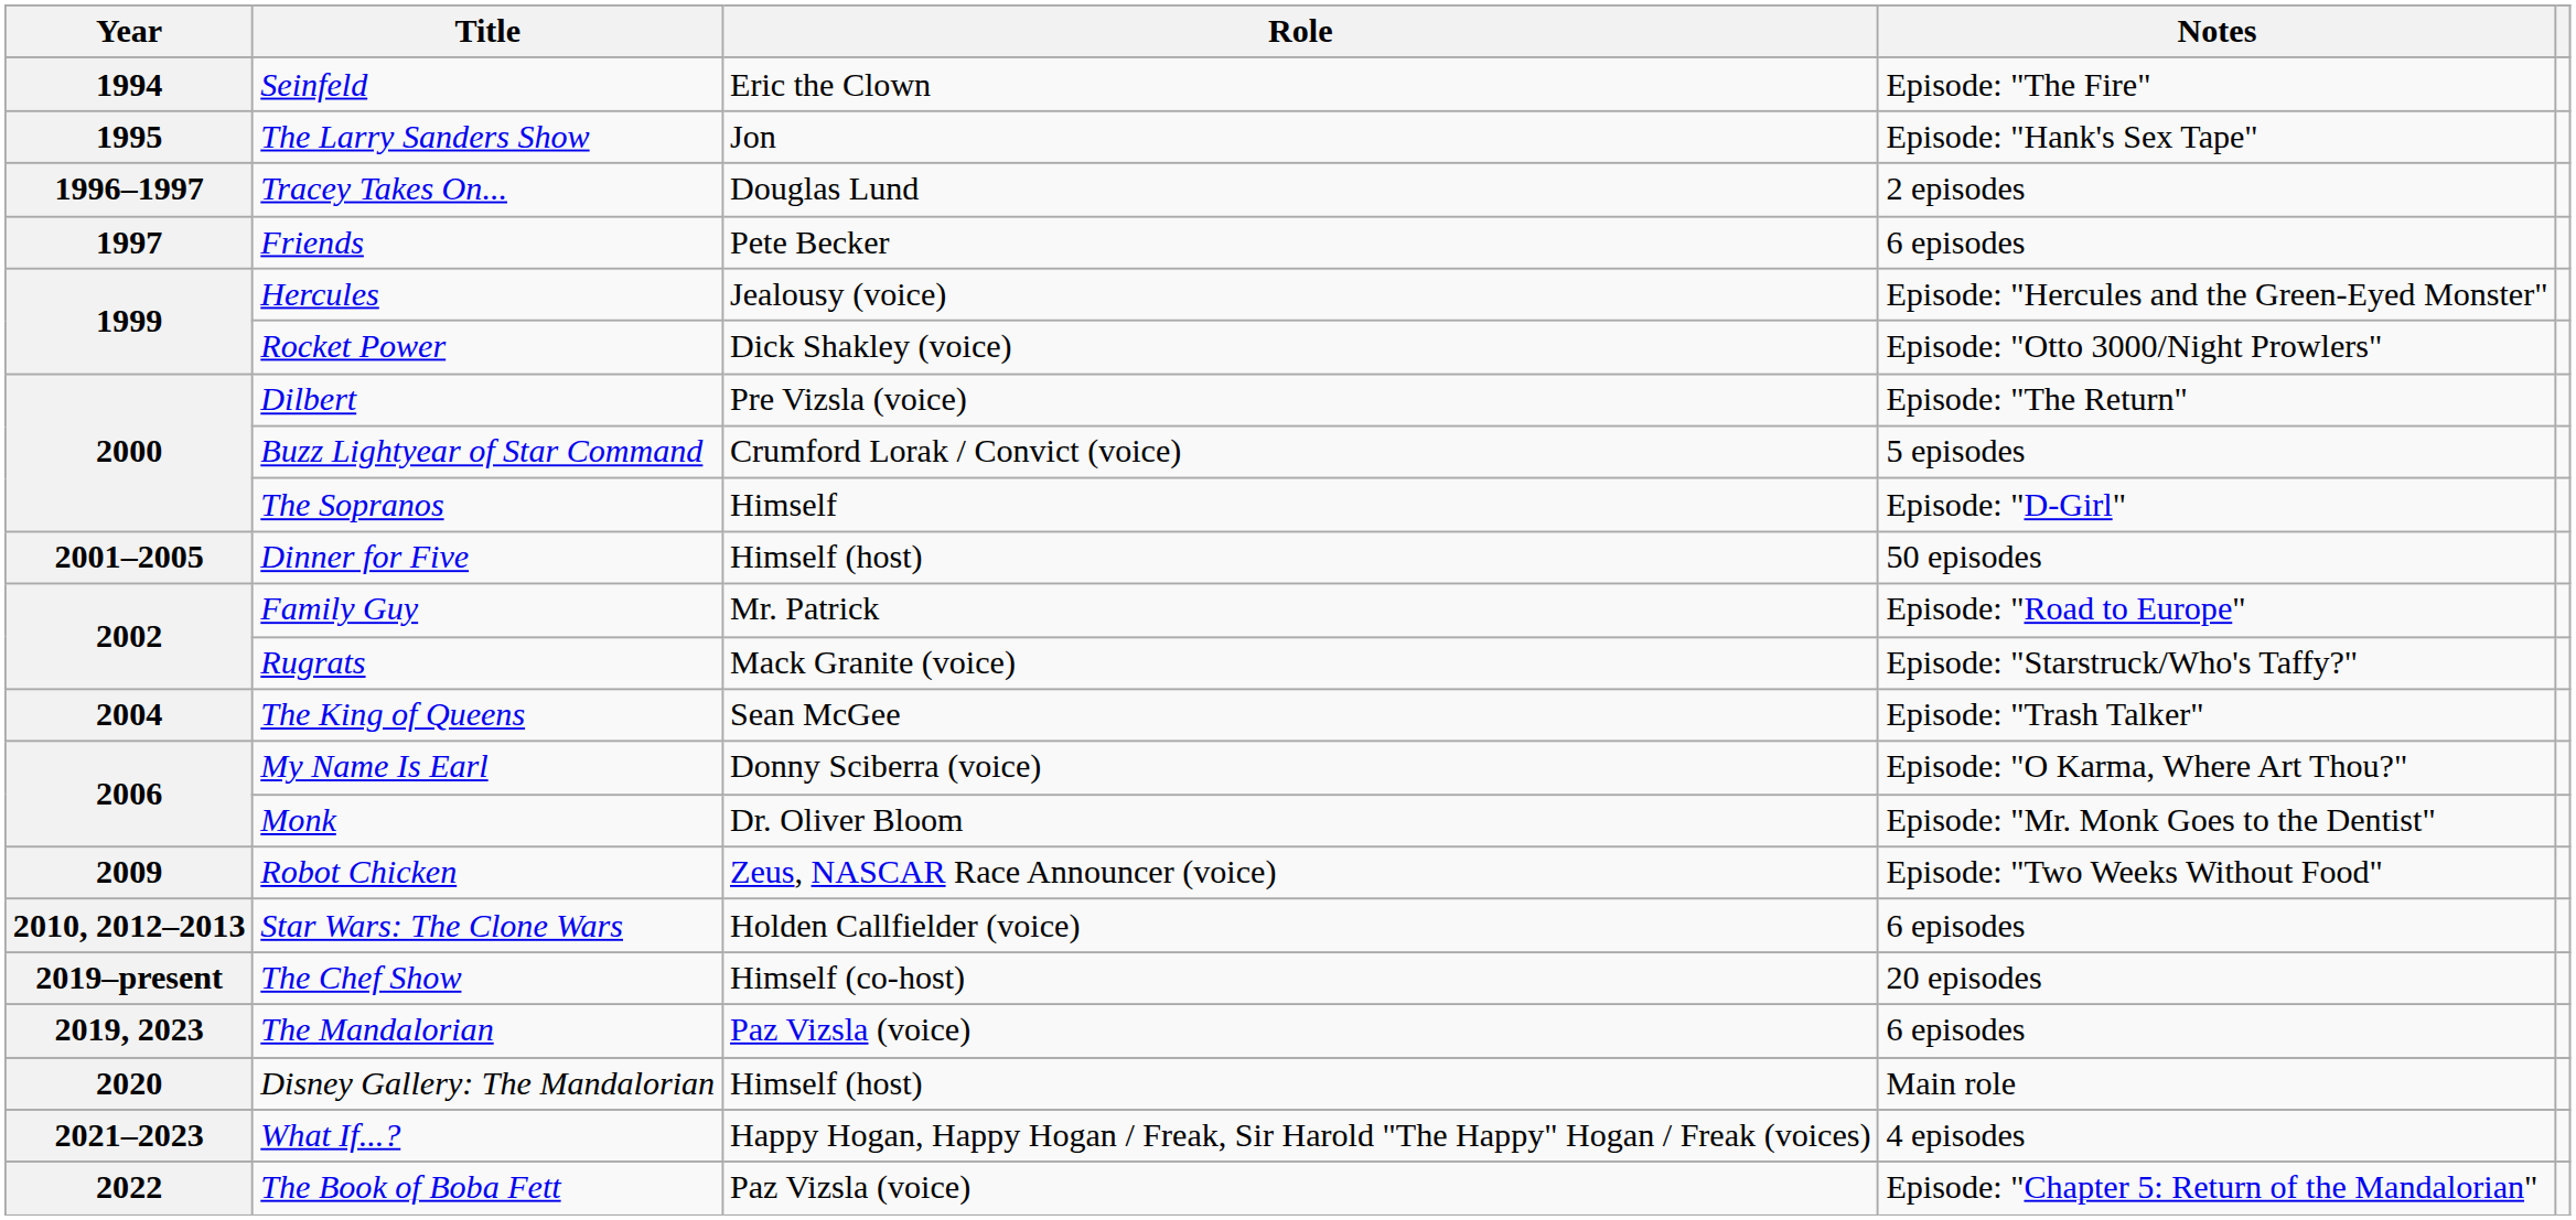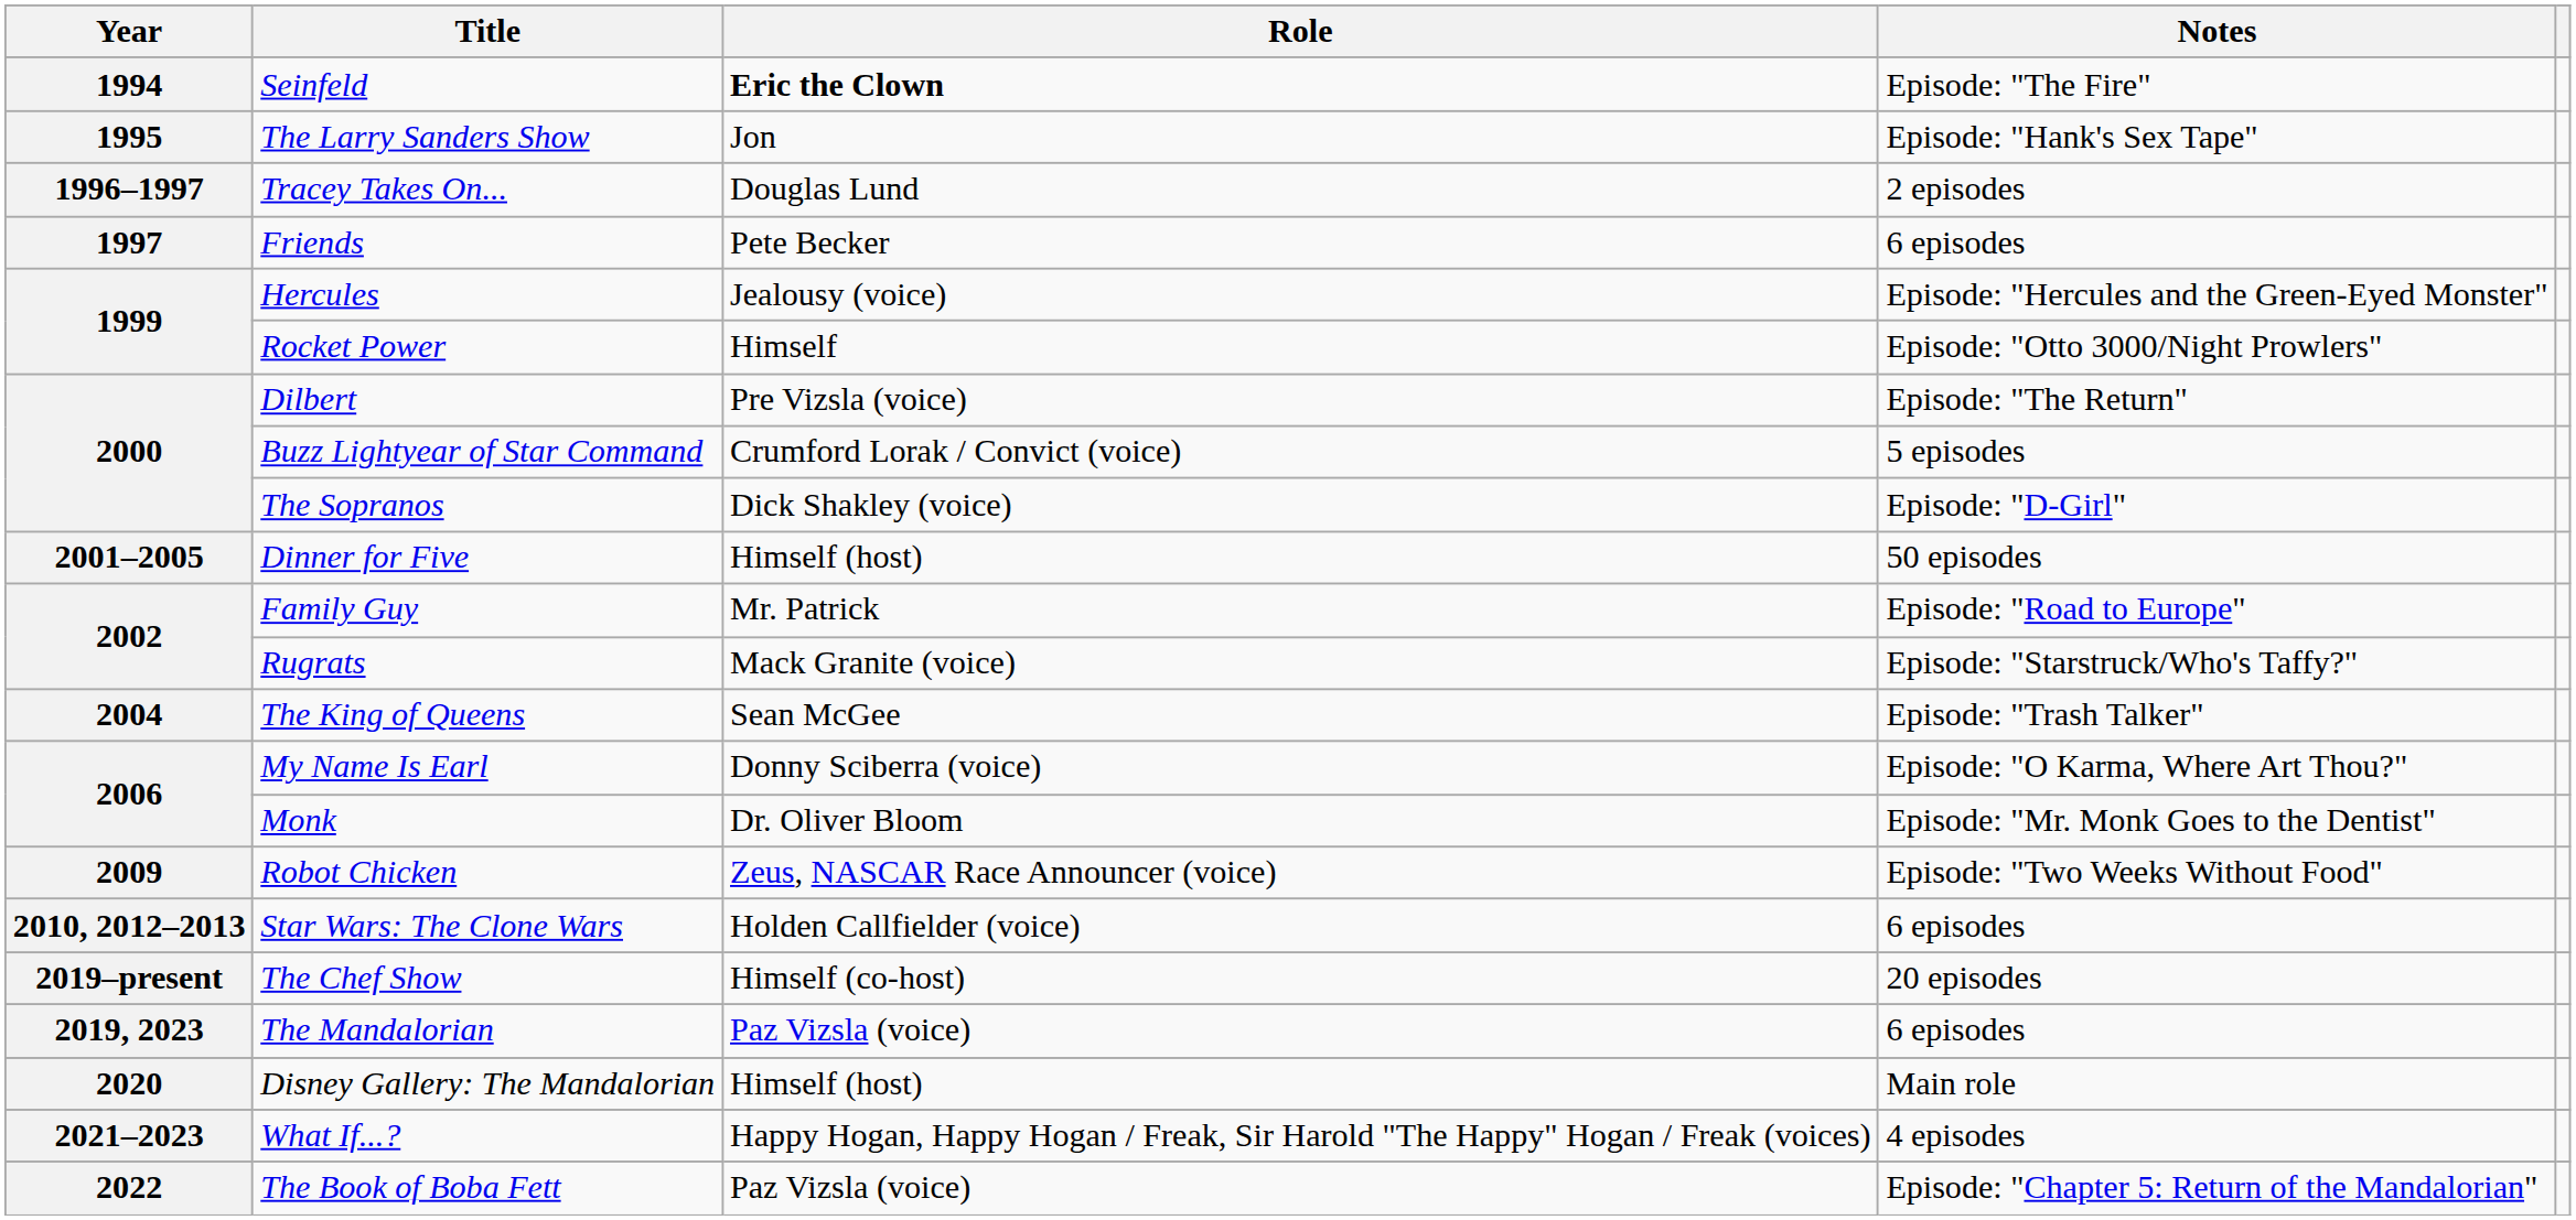Seinfeld | Role: normal -> bold
Rocket Power | Role: Dick Shakley (voice) -> Himself
The Sopranos | Role: Himself -> Dick Shakley (voice)
